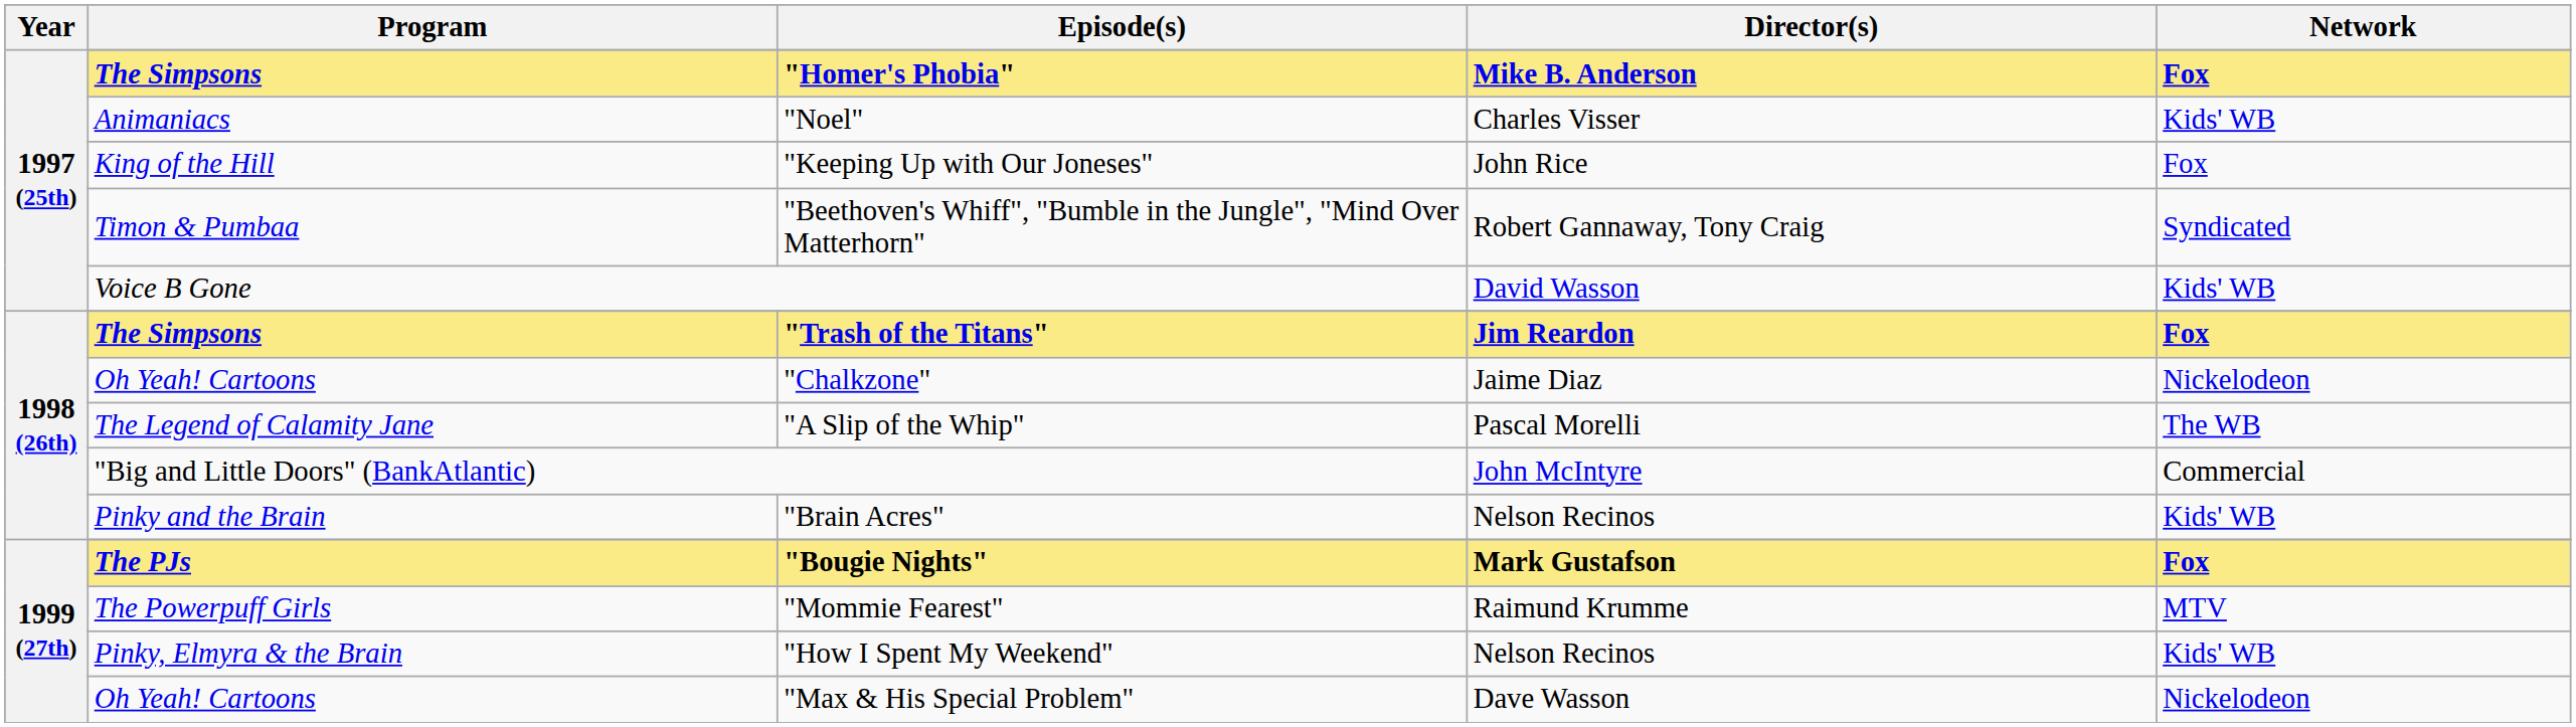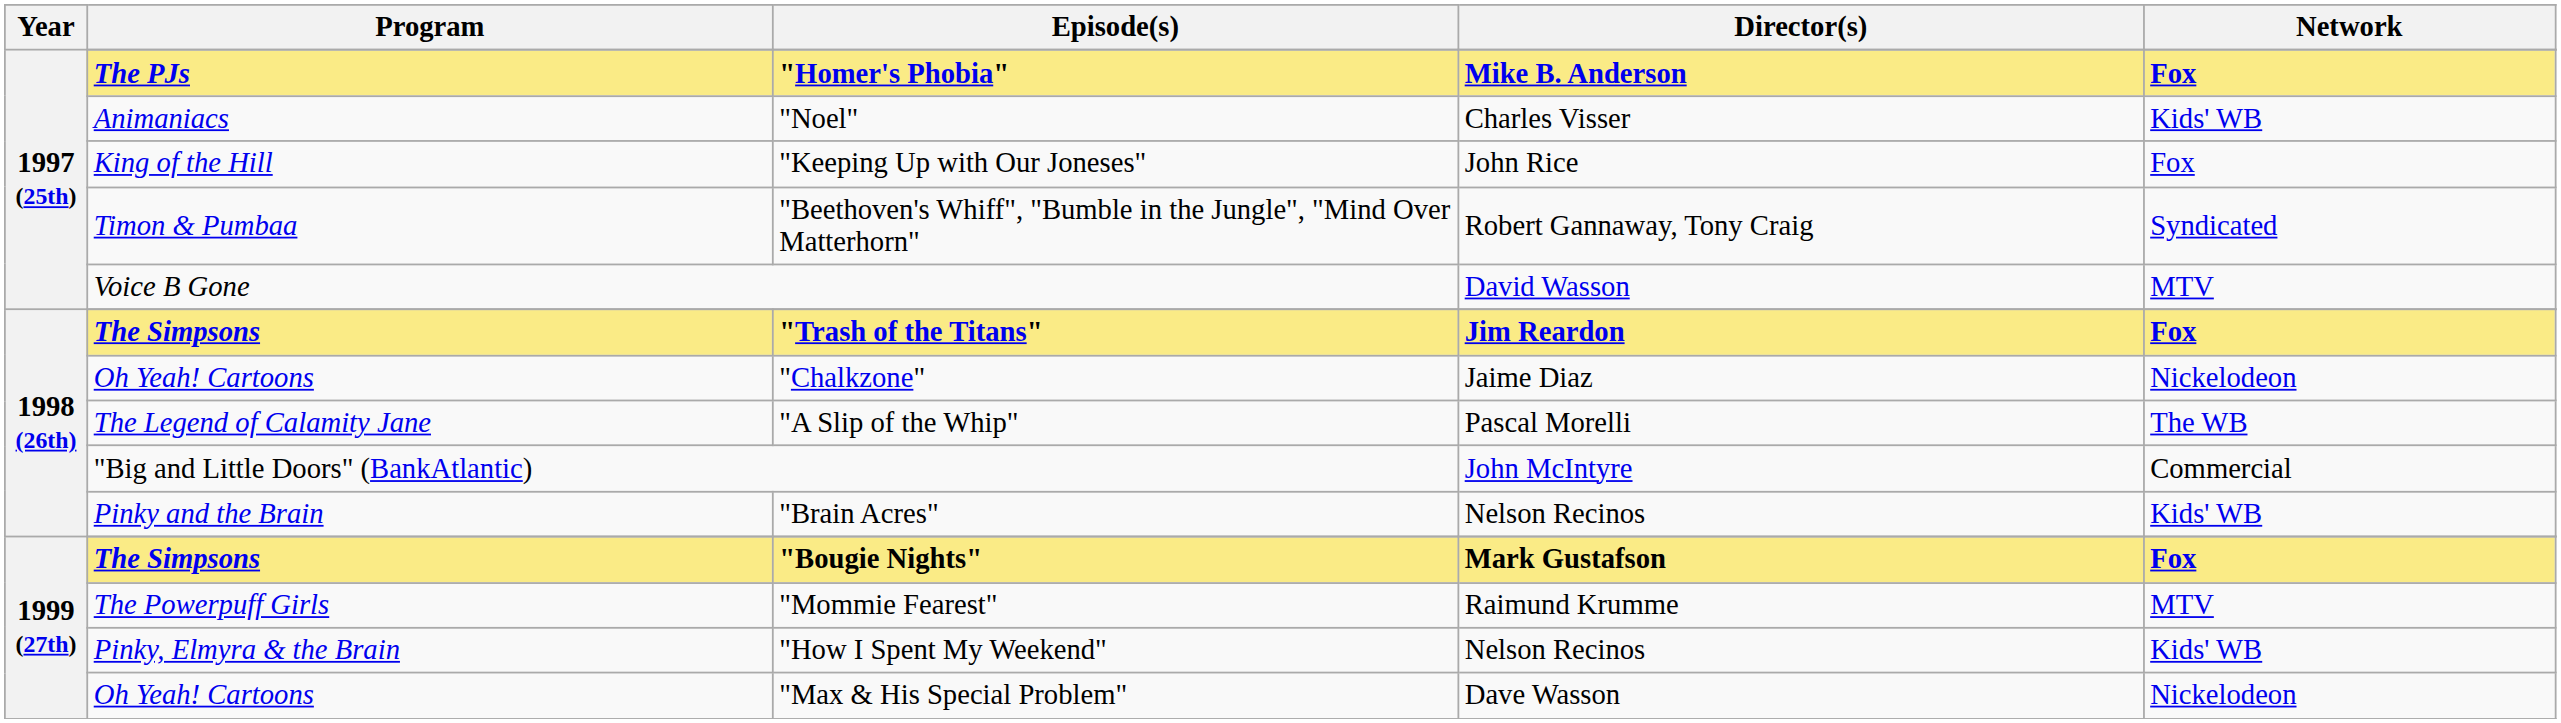"Homer's Phobia" | Program: The Simpsons -> The PJs
Voice B Gone | Network: Kids' WB -> MTV
"Bougie Nights" | Program: The PJs -> The Simpsons
